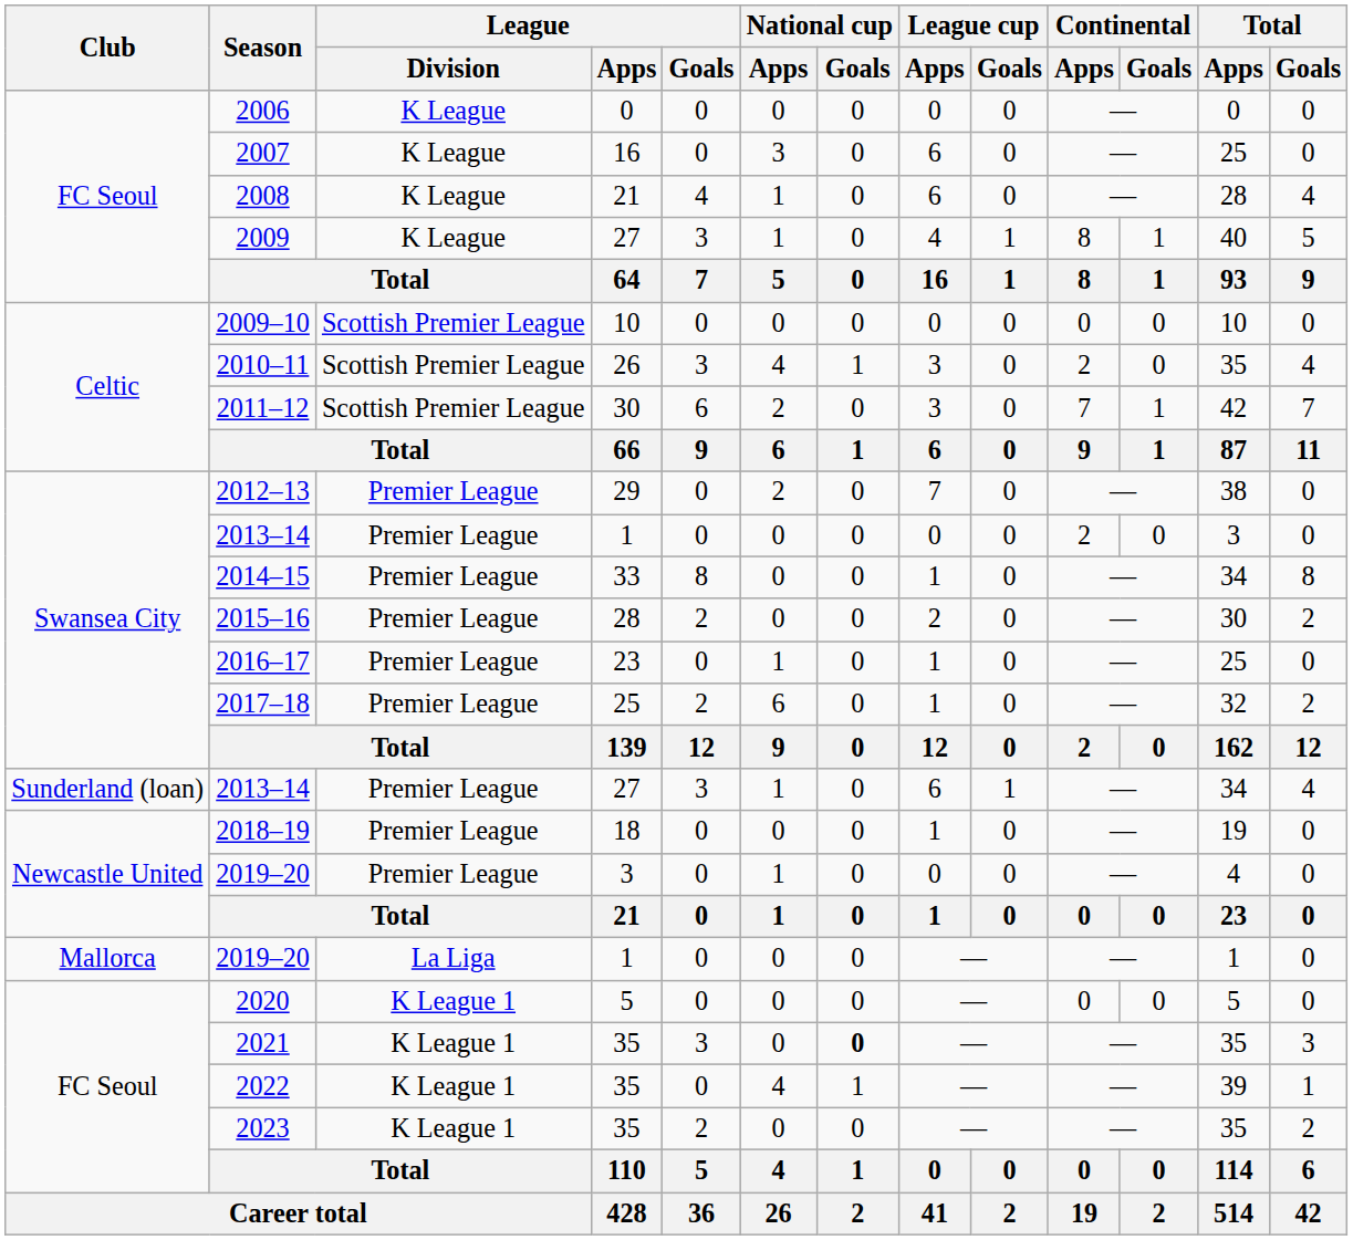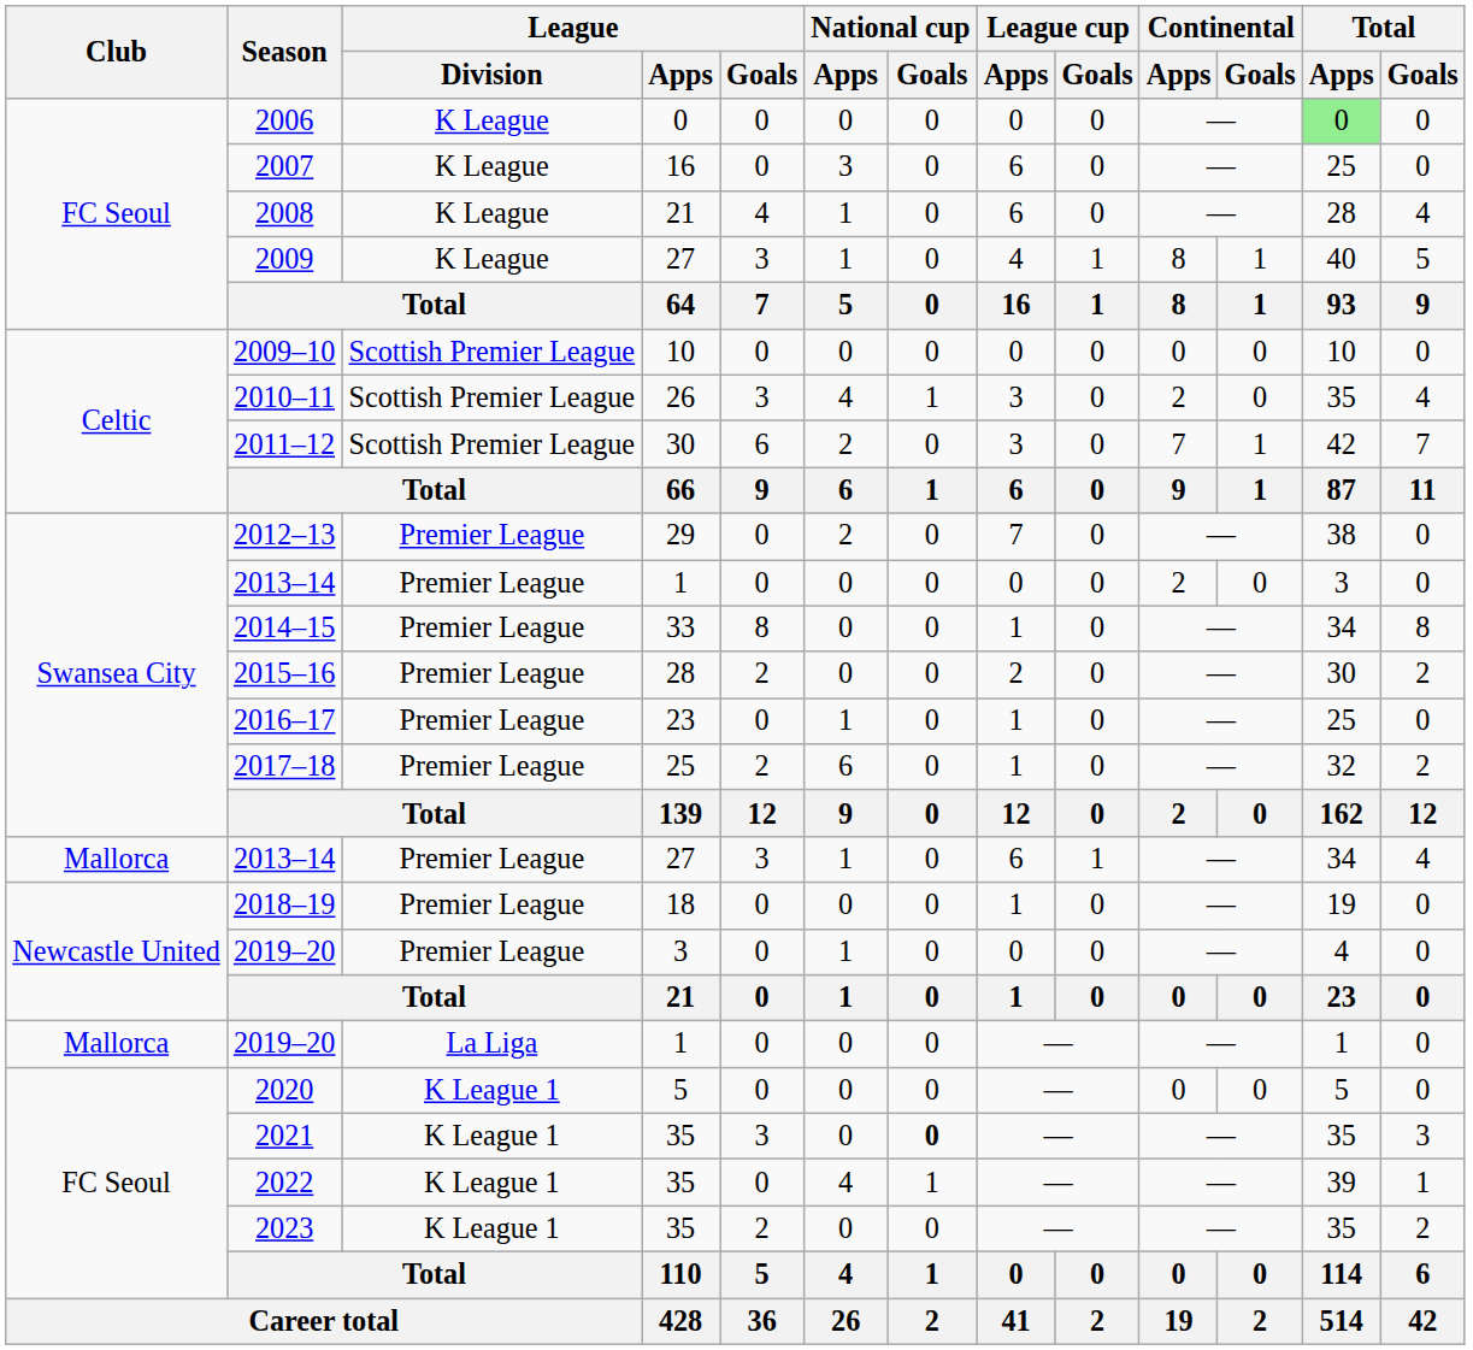2006 | Total / Apps: no background -> lightgreen background
2013–14 / 27 | Club: Sunderland (loan) -> Mallorca
